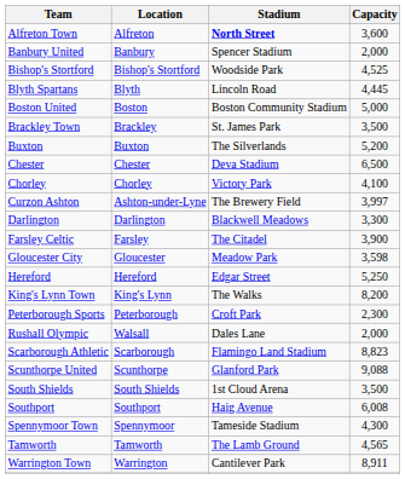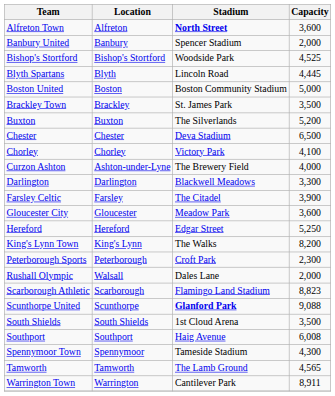Curzon Ashton | Capacity: 3,997 -> 4,000
Gloucester City | Capacity: 3,598 -> 3,600
Scunthorpe United | Stadium: normal -> bold
